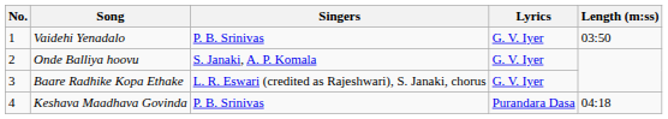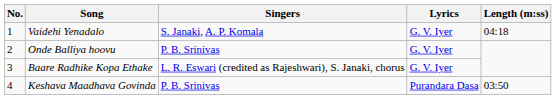Vaidehi Yenadalo | Singers: P. B. Srinivas -> S. Janaki, A. P. Komala
Vaidehi Yenadalo | Length (m:ss): 03:50 -> 04:18
Onde Balliya hoovu | Singers: S. Janaki, A. P. Komala -> P. B. Srinivas
Keshava Maadhava Govinda | Length (m:ss): 04:18 -> 03:50
